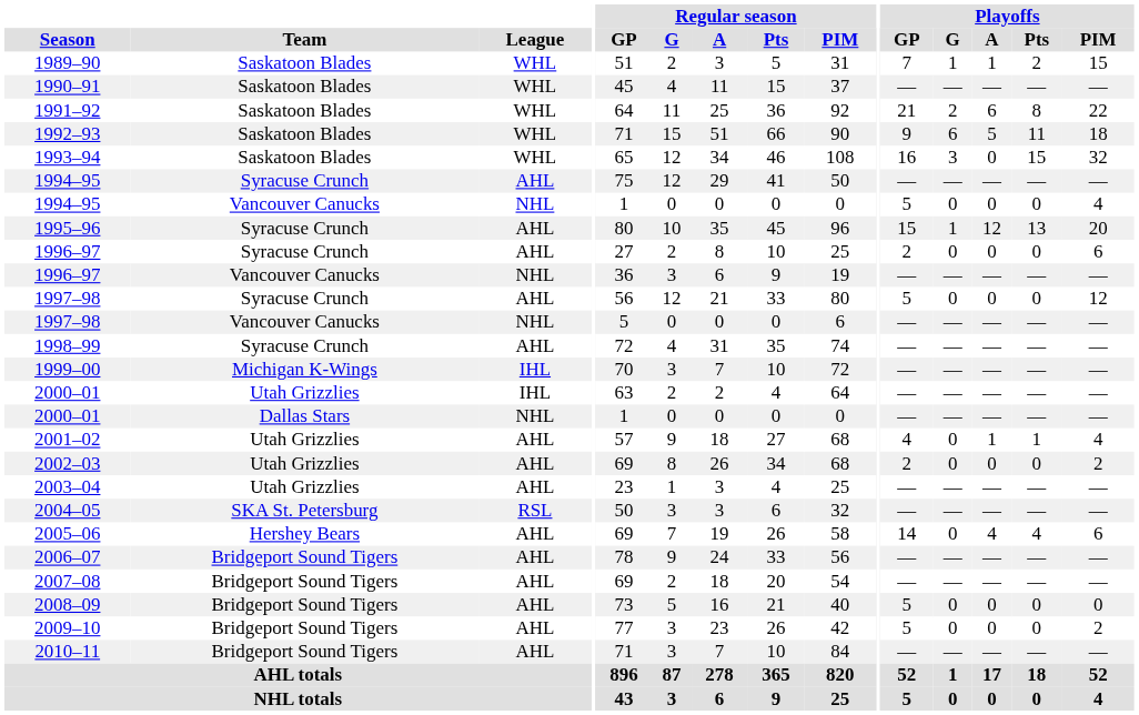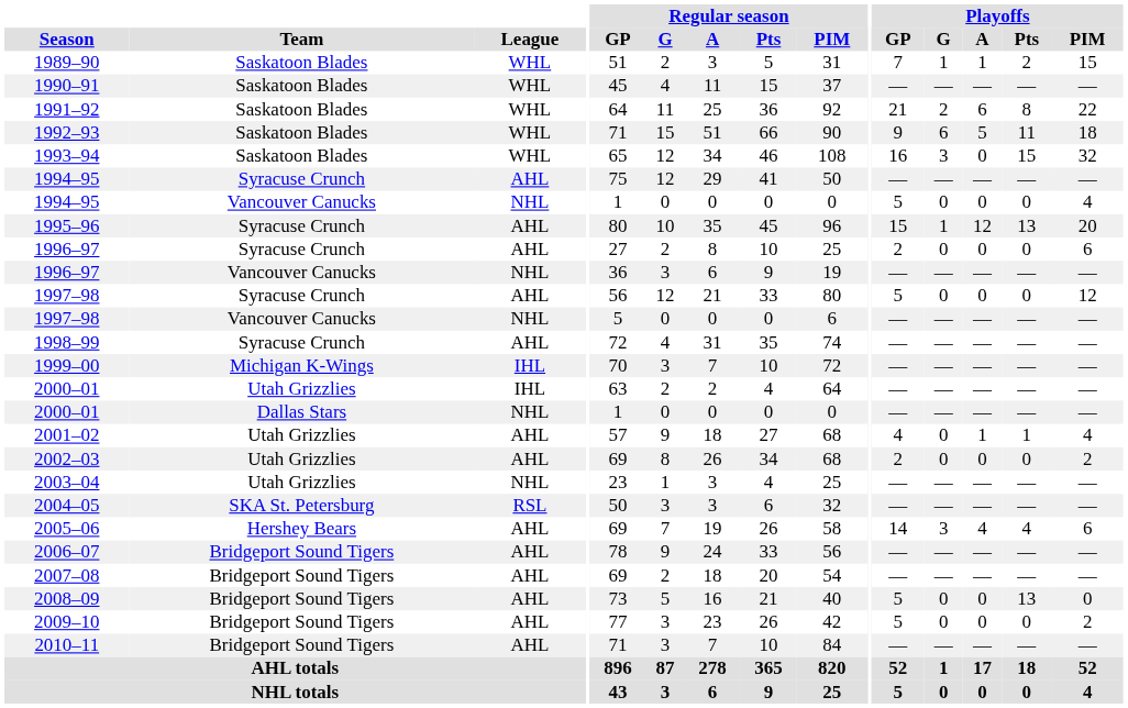2003–04 | League: AHL -> NHL
2005–06 | Playoffs / G: 0 -> 3
2008–09 | Playoffs / Pts: 0 -> 13
